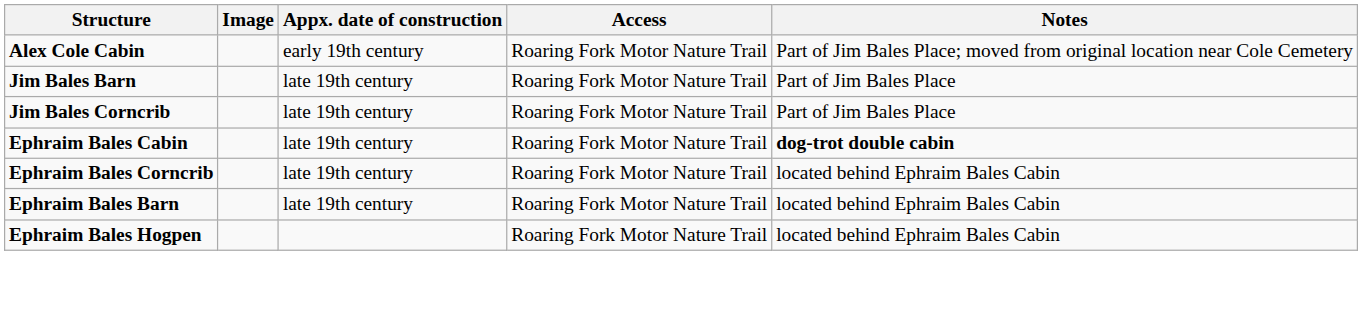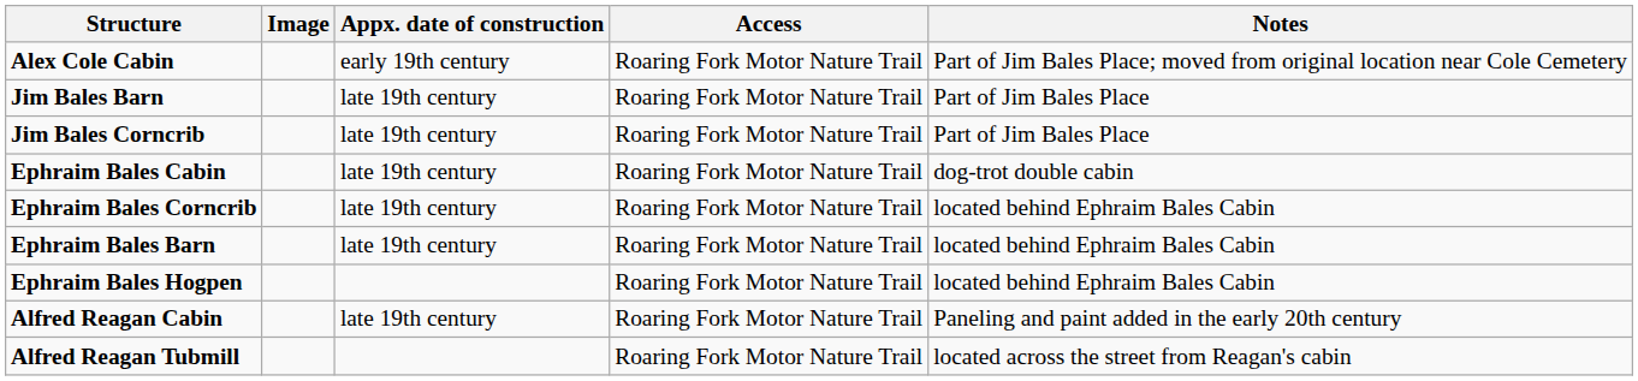Ephraim Bales Cabin | Notes: bold -> normal
+ row: Alfred Reagan Cabin | late 19th century | Roaring Fork Motor Nature Trail | Paneling and paint added in the early 20th century
+ row: Alfred Reagan Tubmill | Roaring Fork Motor Nature Trail | located across the street from Reagan's cabin
